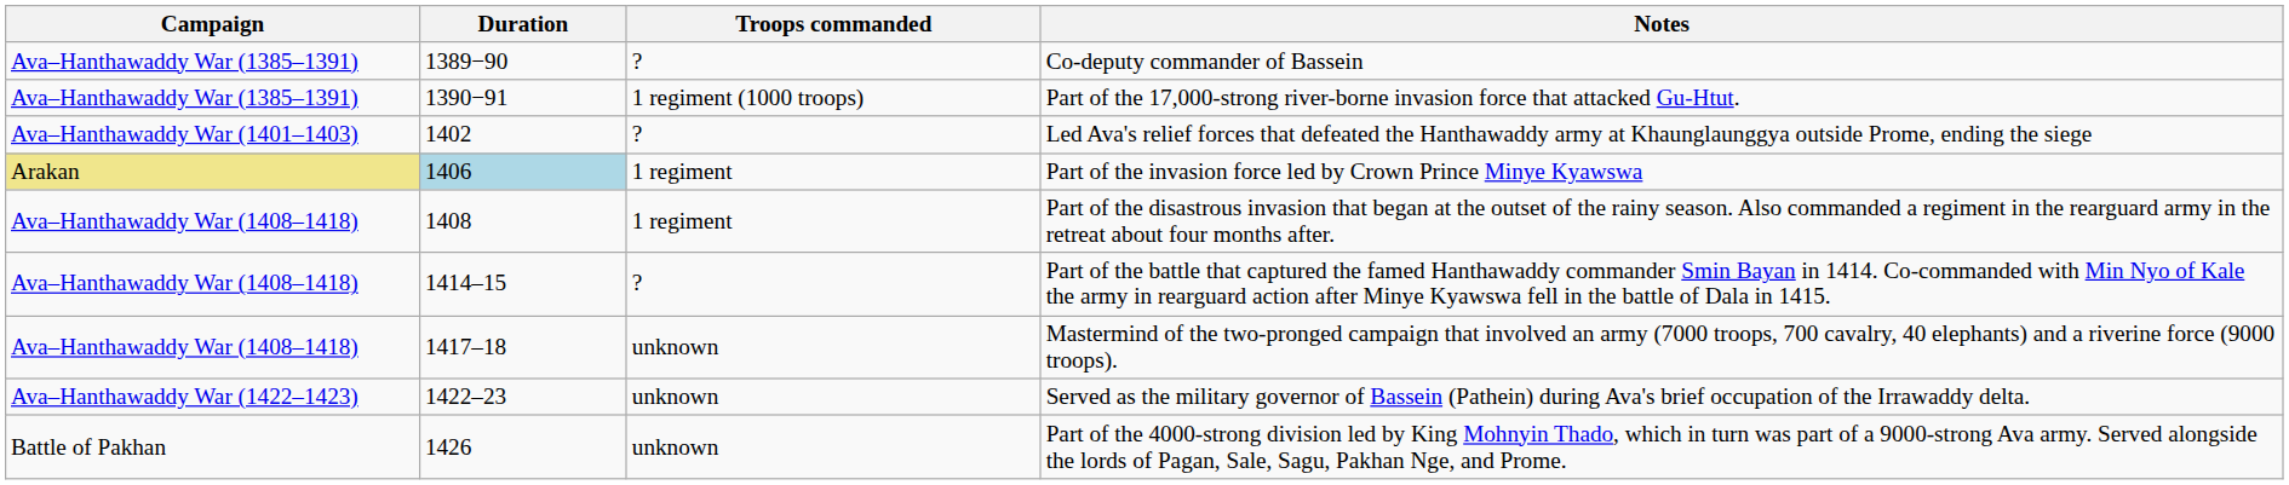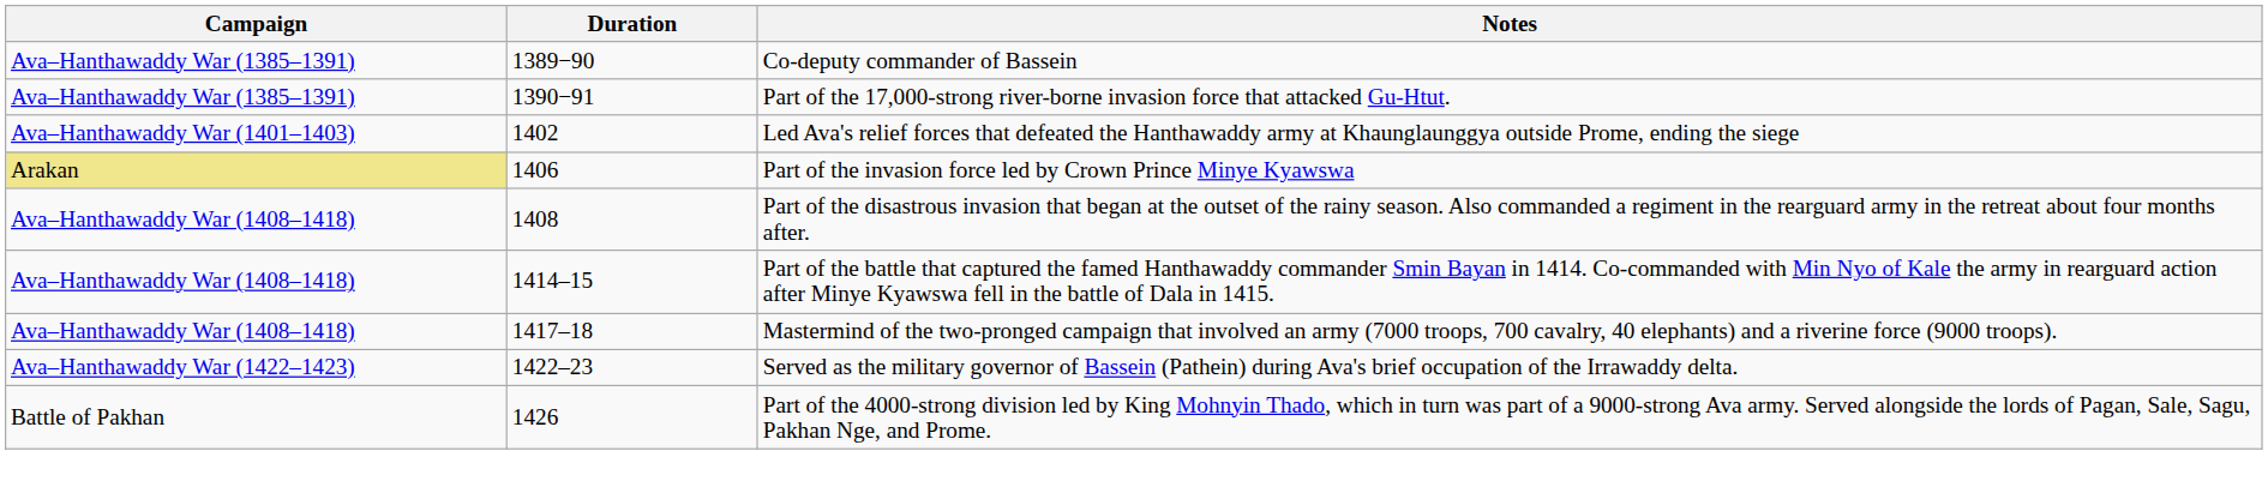- column: Troops commanded | ? | 1 regiment (1000 troops) | ? | 1 regiment | 1 regiment | ? | unknown | unknown | unknown
Part of the invasion force led by Crown Prince Minye Kyawswa | Duration: lightblue background -> no background
